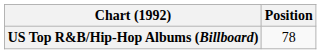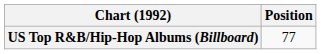US Top R&B/Hip-Hop Albums (Billboard) | Position: 78 -> 77
